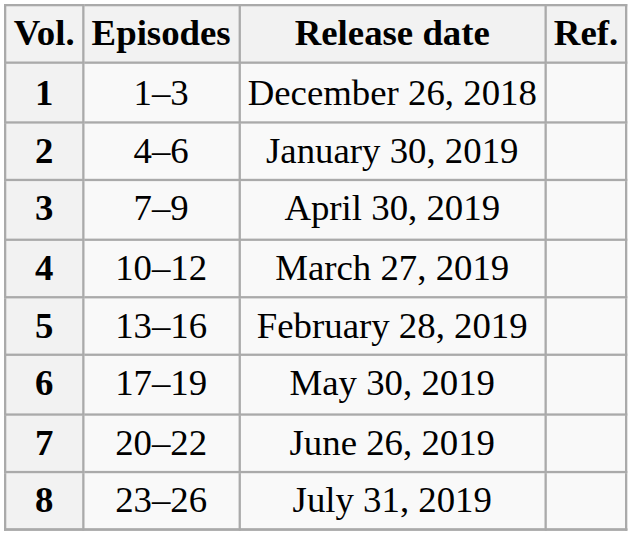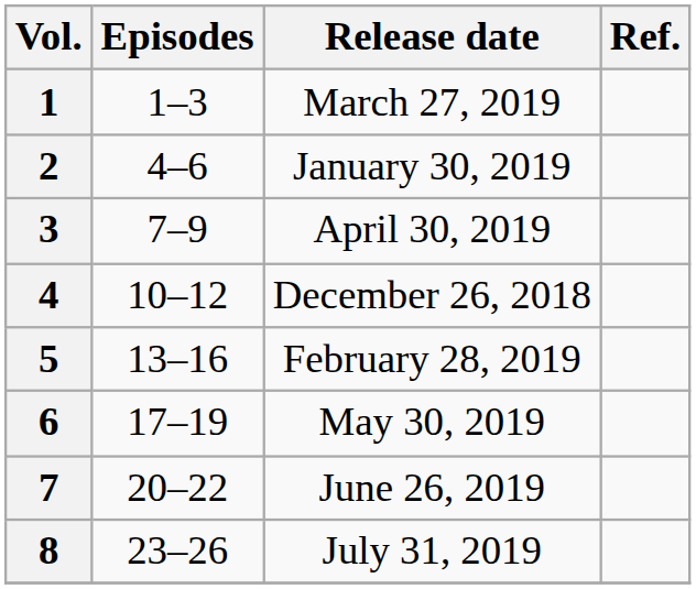1 | Release date: December 26, 2018 -> March 27, 2019
4 | Release date: March 27, 2019 -> December 26, 2018
